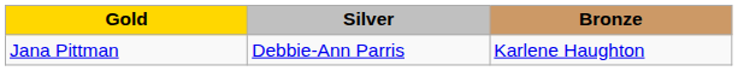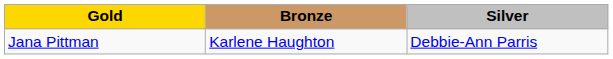columns swapped: Silver <-> Bronze
